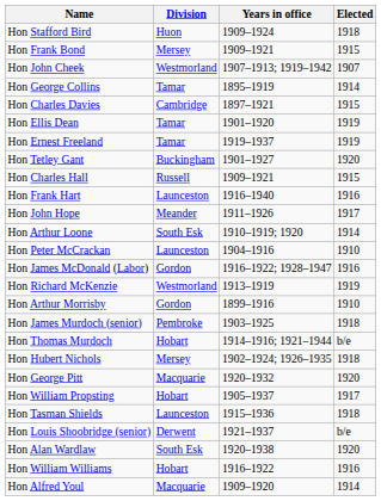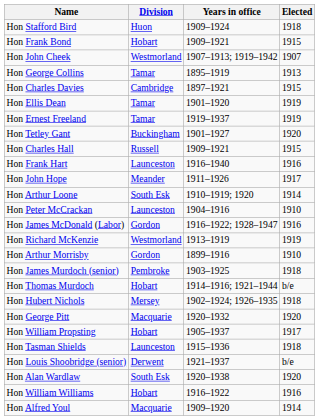Hon Frank Bond | Division: Mersey -> Hobart
Hon George Collins | Elected: 1914 -> 1913
